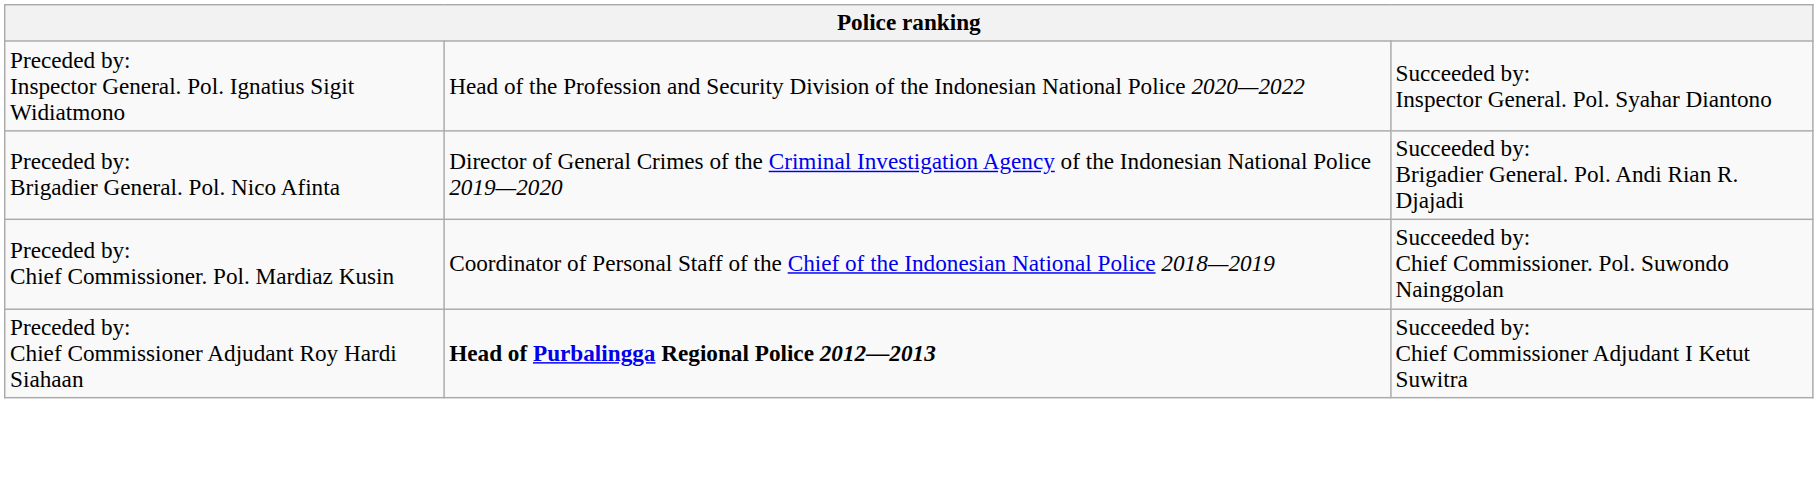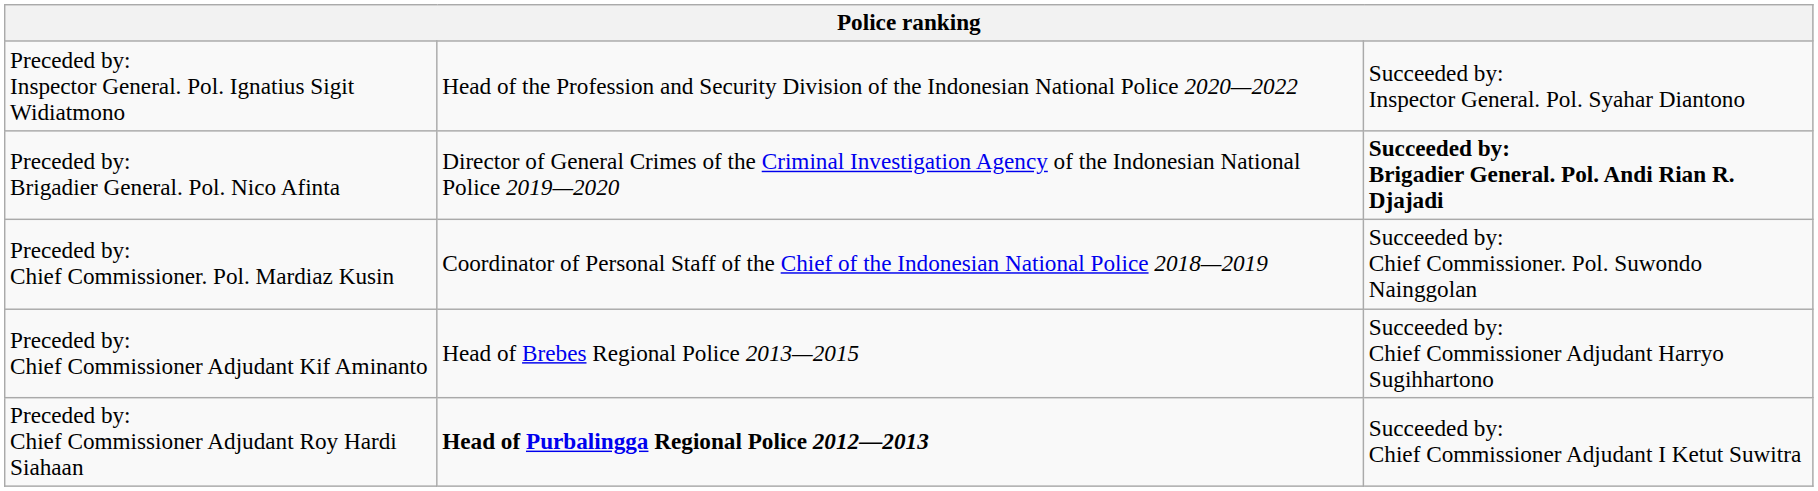Preceded by: Brigadier General. Pol. Nico Afinta | column 3: normal -> bold
+ row: Preceded by: Chief Commissioner Adjudant Kif Aminanto | Head of Brebes Regional Police 2013—2015 | Succeeded by: Chief Commissioner Adjudant Harryo Sugihhartono
